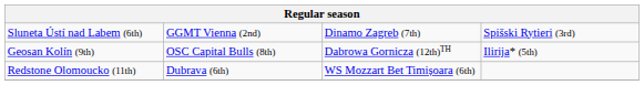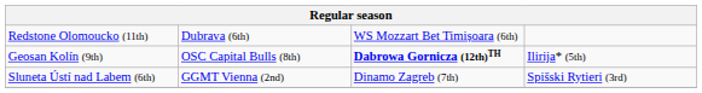rows swapped: Sluneta Ústí nad Labem (6th) <-> Redstone Olomoucko (11th)
Geosan Kolín (9th) | column 3: normal -> bold
